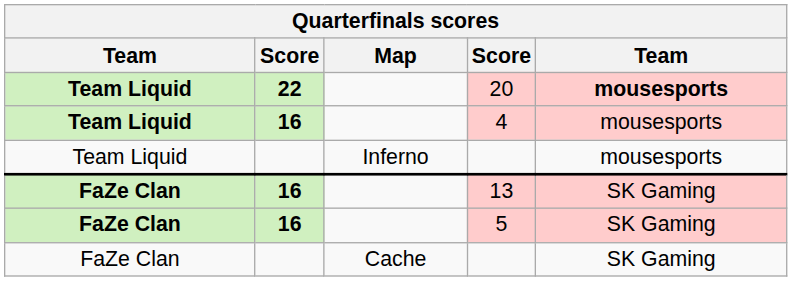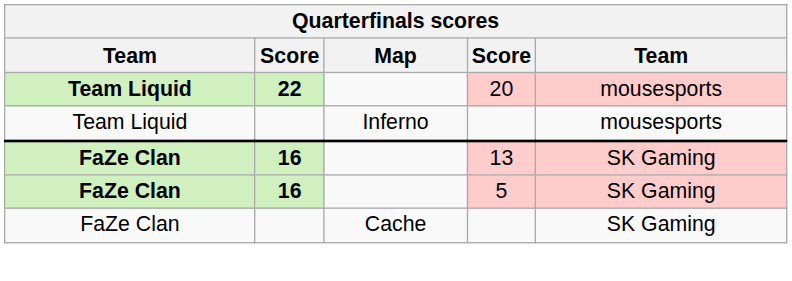20 | column 5: bold -> normal
- row: Team Liquid | 16 | 4 | mousesports
